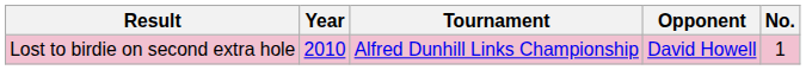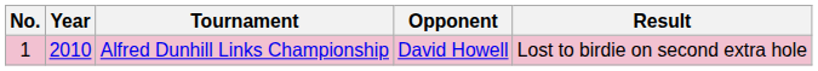columns swapped: No. <-> Result
